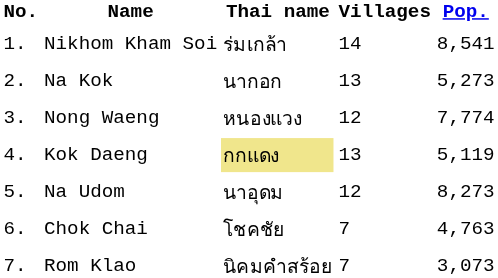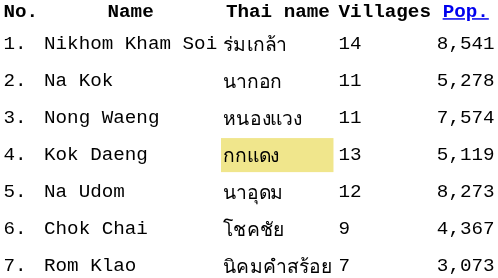Na Kok | Villages: 13 -> 11
Na Kok | Pop.: 5,273 -> 5,278
Nong Waeng | Villages: 12 -> 11
Nong Waeng | Pop.: 7,774 -> 7,574
Chok Chai | Villages: 7 -> 9
Chok Chai | Pop.: 4,763 -> 4,367
